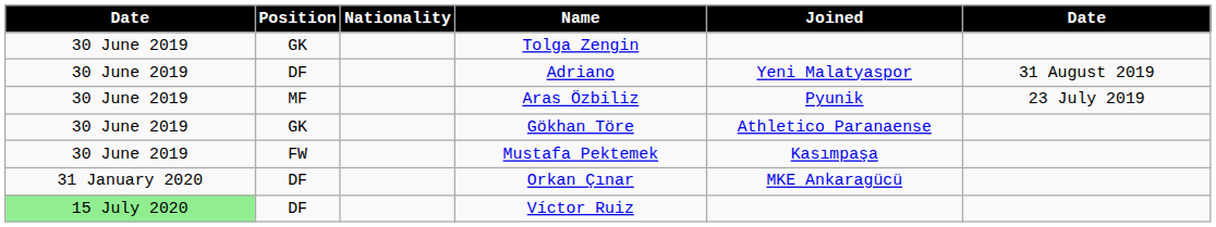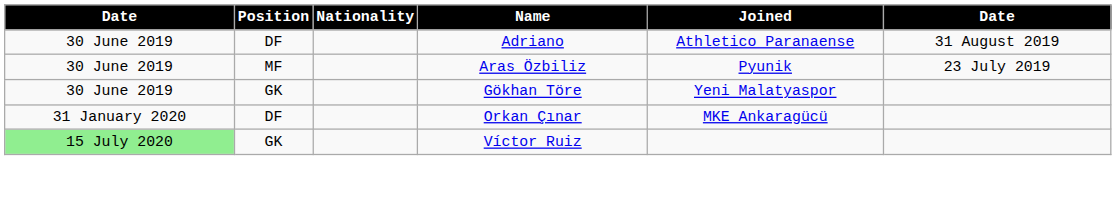- row: 30 June 2019 | GK | Tolga Zengin
Adriano | Joined: Yeni Malatyaspor -> Athletico Paranaense
Gökhan Töre | Joined: Athletico Paranaense -> Yeni Malatyaspor
- row: 30 June 2019 | FW | Mustafa Pektemek | Kasımpaşa
Víctor Ruiz | Position: DF -> GK
